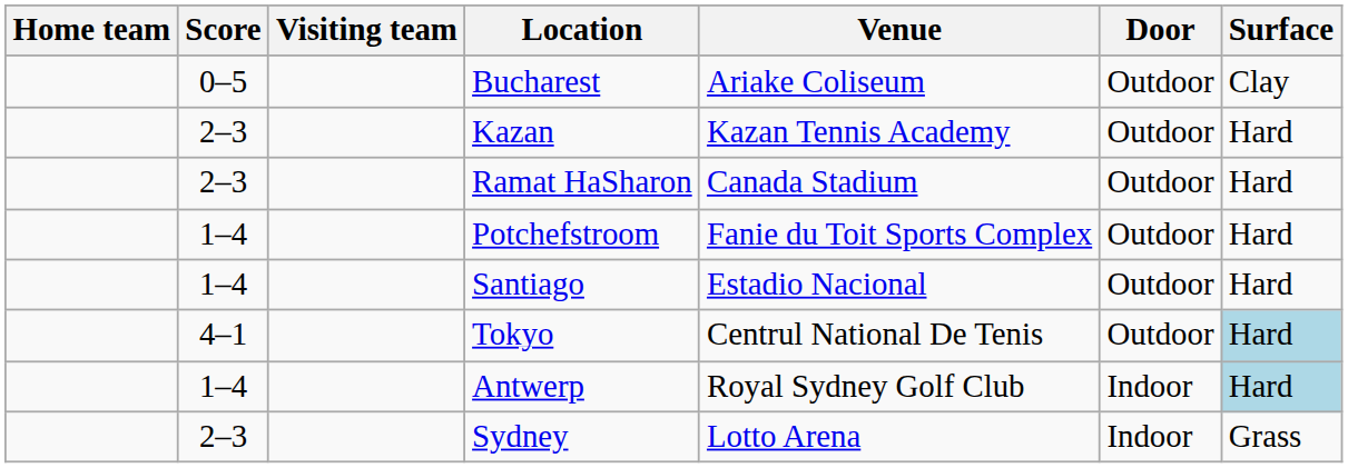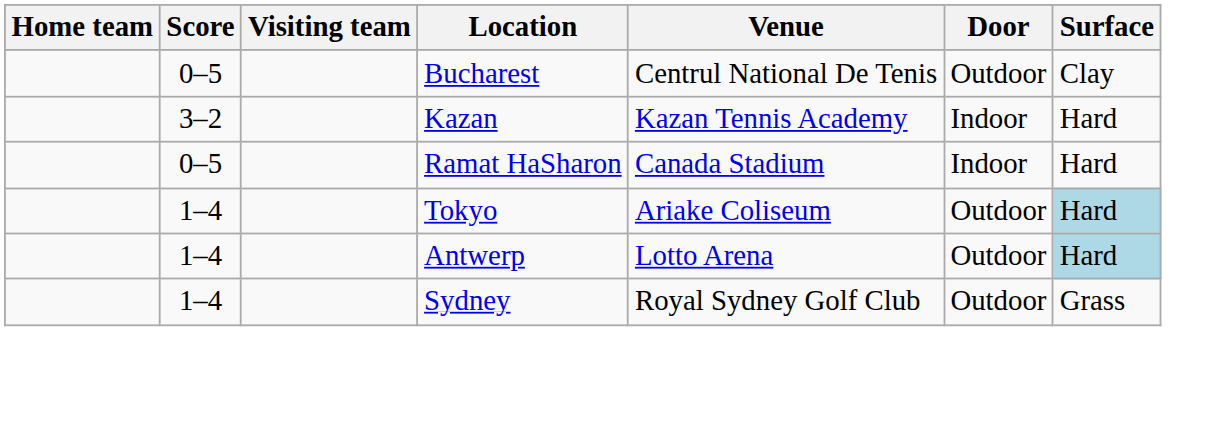Bucharest | Venue: Ariake Coliseum -> Centrul National De Tenis
Kazan | Score: 2–3 -> 3–2
Kazan | Door: Outdoor -> Indoor
Ramat HaSharon | Score: 2–3 -> 0–5
Ramat HaSharon | Door: Outdoor -> Indoor
- row: 1–4 | Potchefstroom | Fanie du Toit Sports Complex | Outdoor | Hard
- row: 1–4 | Santiago | Estadio Nacional | Outdoor | Hard
Tokyo | Score: 4–1 -> 1–4
Tokyo | Venue: Centrul National De Tenis -> Ariake Coliseum
Antwerp | Venue: Royal Sydney Golf Club -> Lotto Arena
Antwerp | Door: Indoor -> Outdoor
Sydney | Score: 2–3 -> 1–4
Sydney | Venue: Lotto Arena -> Royal Sydney Golf Club
Sydney | Door: Indoor -> Outdoor
